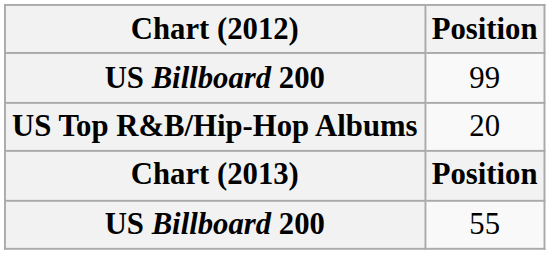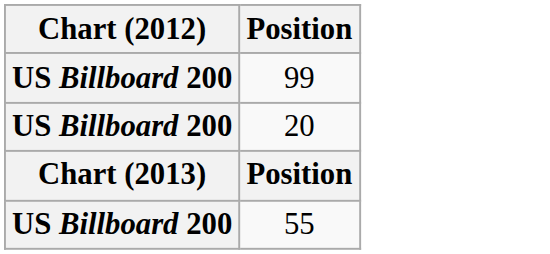20 | Chart (2012): US Top R&B/Hip-Hop Albums -> US Billboard 200
